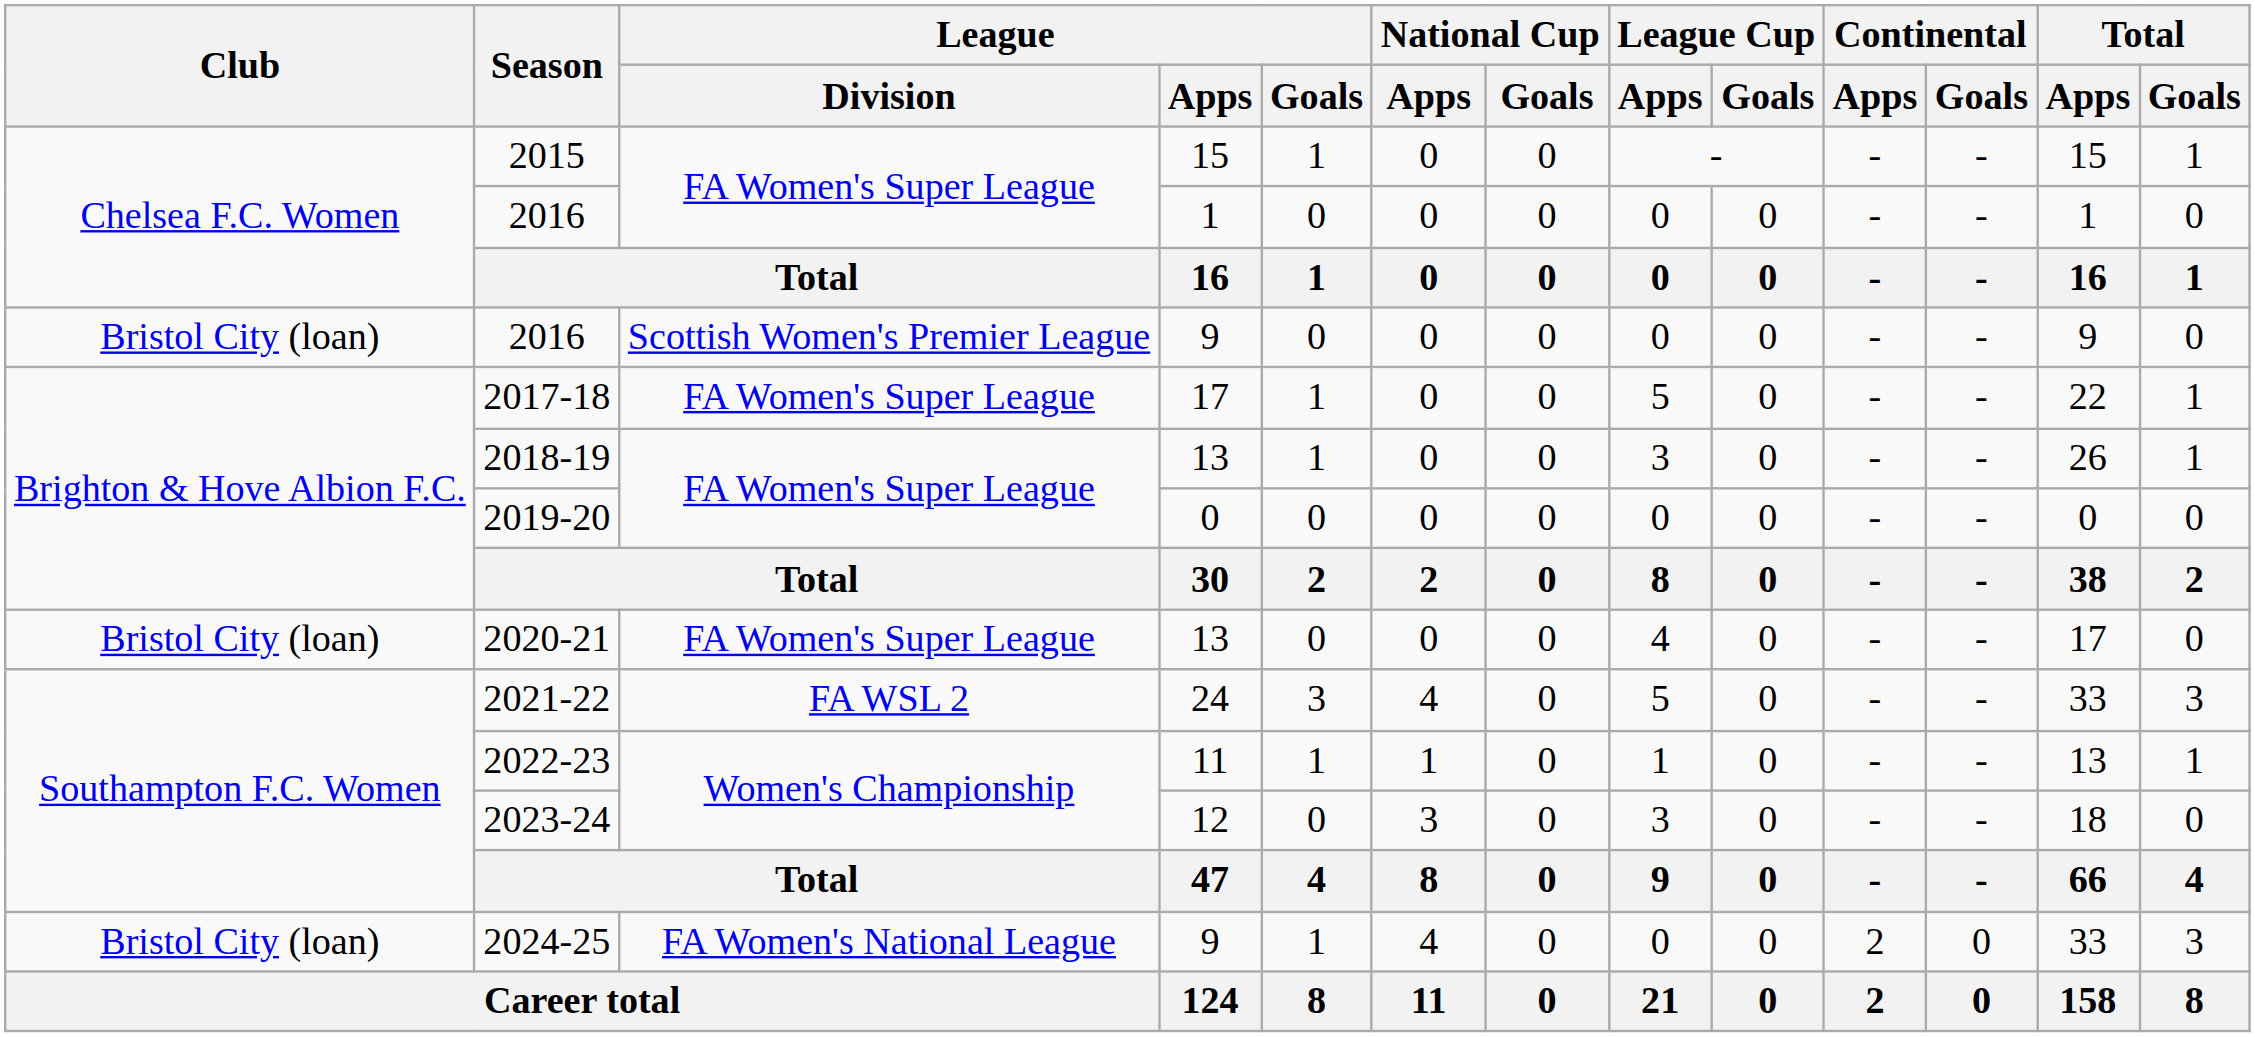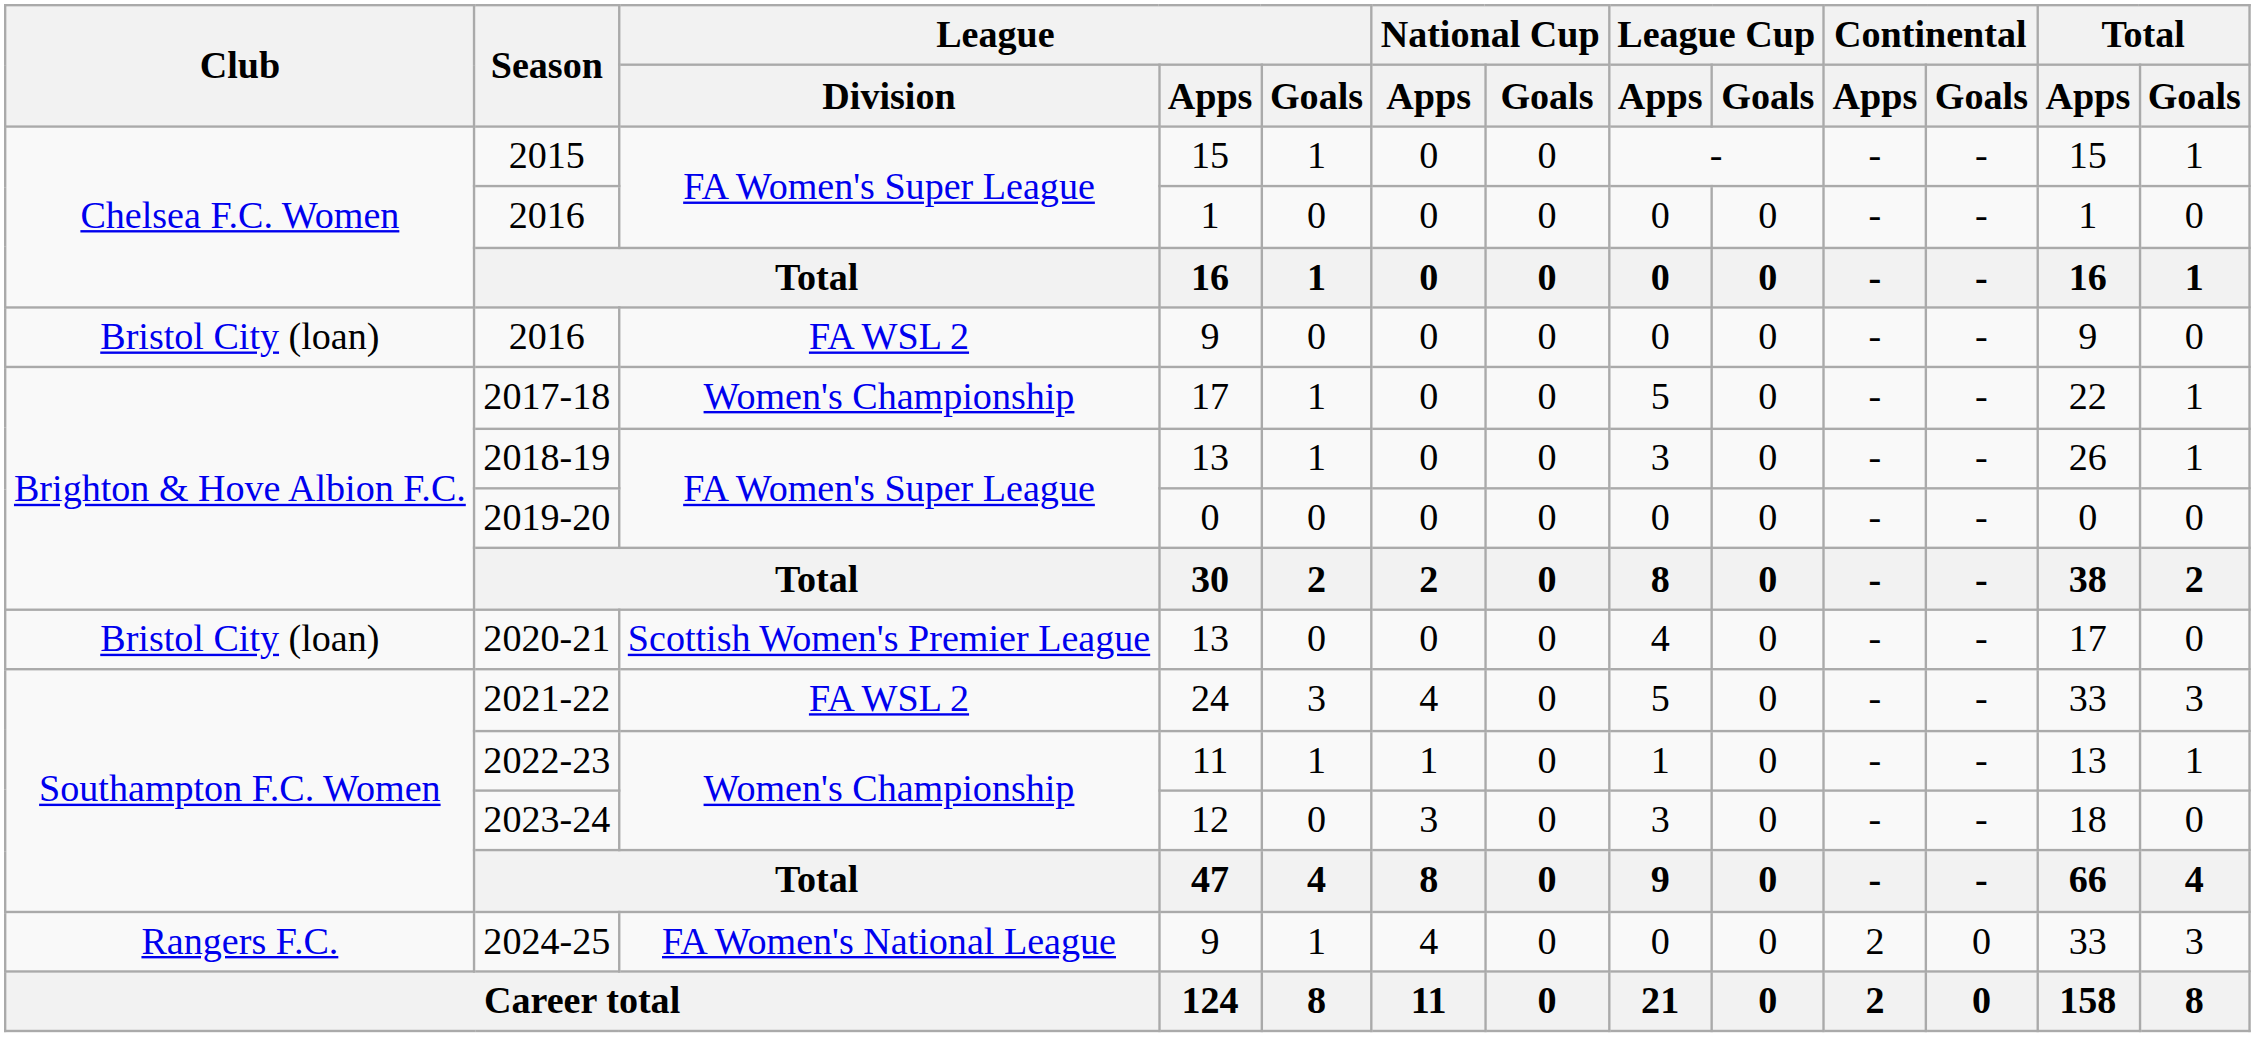2016 / 9 | League / Division: Scottish Women's Premier League -> FA WSL 2
2017-18 | League / Division: FA Women's Super League -> Women's Championship
2020-21 | League / Division: FA Women's Super League -> Scottish Women's Premier League
2024-25 | Club: Bristol City (loan) -> Rangers F.C.
